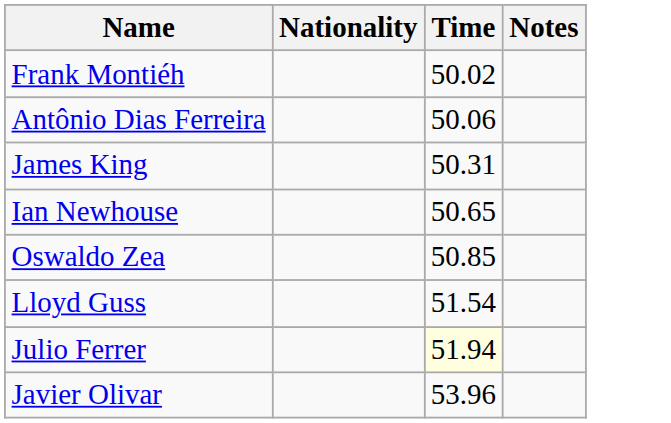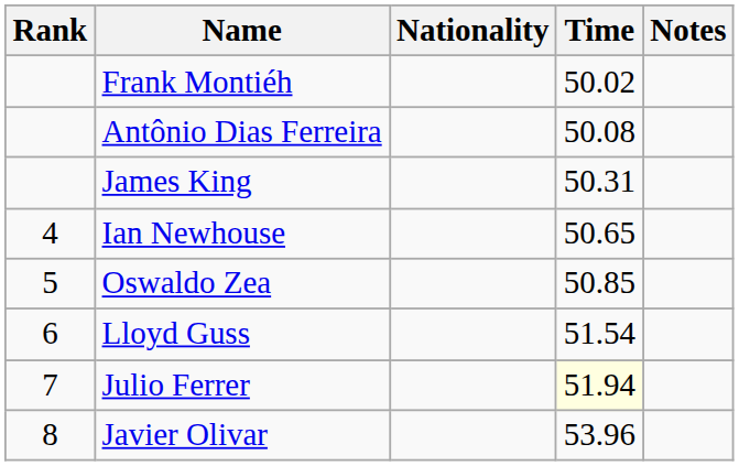+ column: Rank | 4 | 5 | 6 | 7 | 8
Antônio Dias Ferreira | Time: 50.06 -> 50.08
